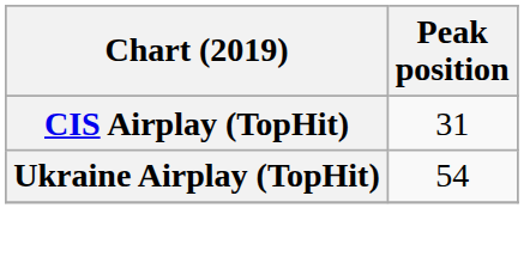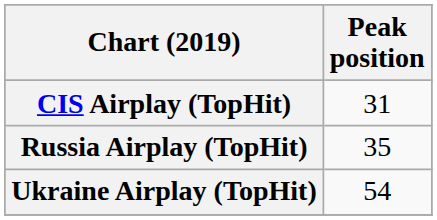+ row: Russia Airplay (TopHit) | 35
